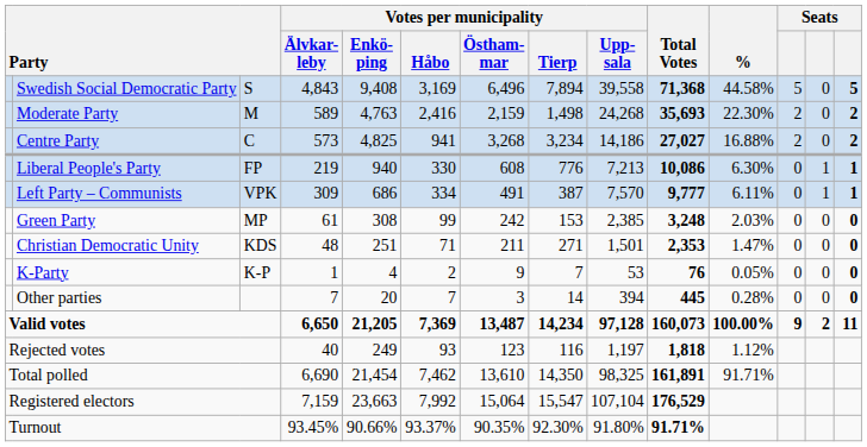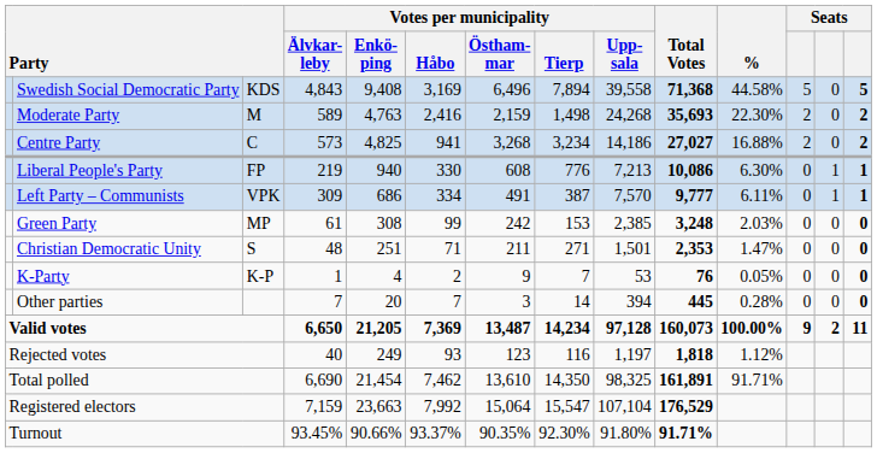Swedish Social Democratic Party | column 3: S -> KDS
Christian Democratic Unity | column 3: KDS -> S
